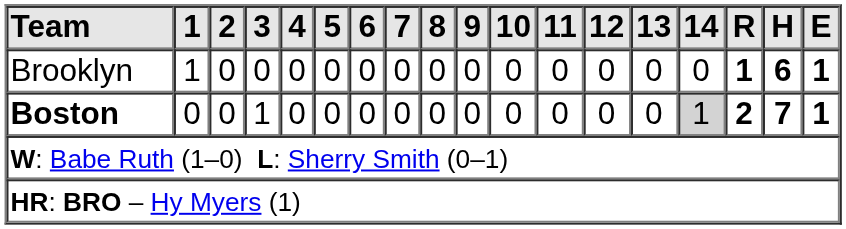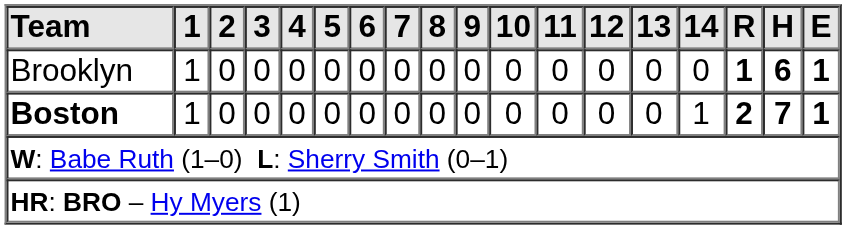Boston | 1: 0 -> 1
Boston | 3: 1 -> 0
Boston | 14: lightgrey background -> no background
